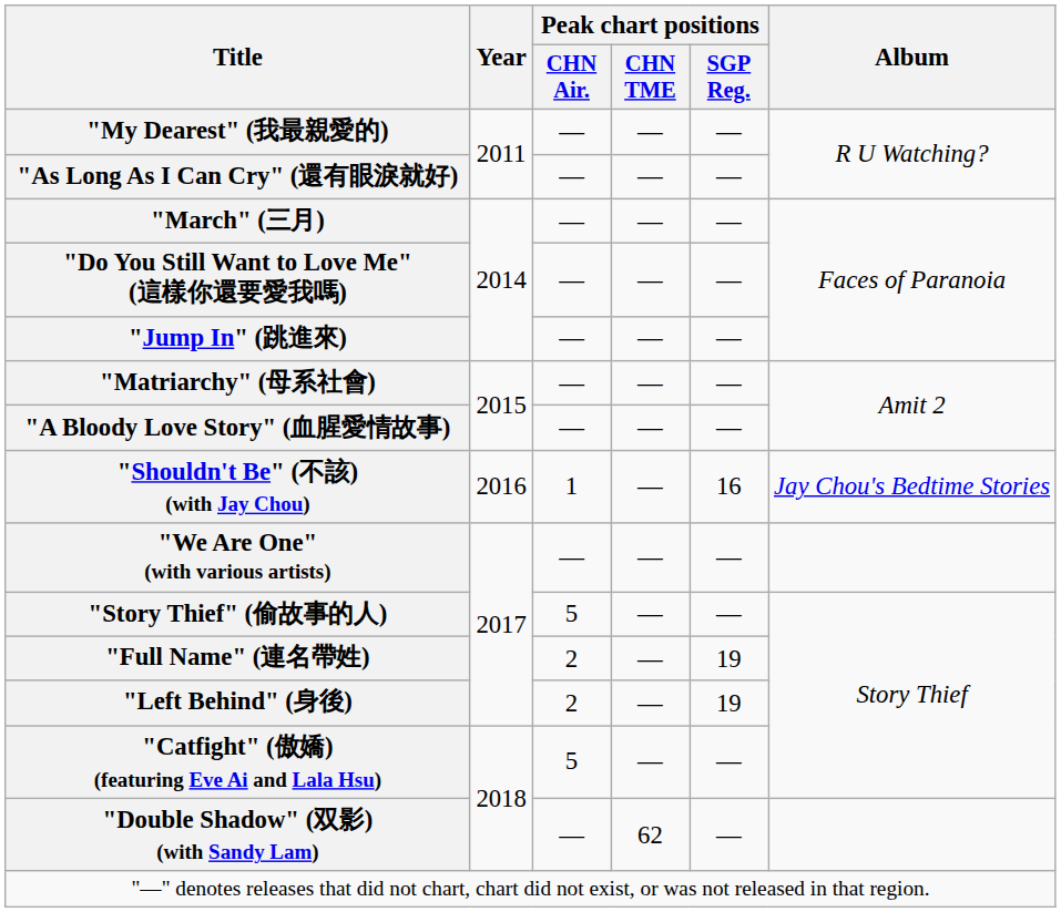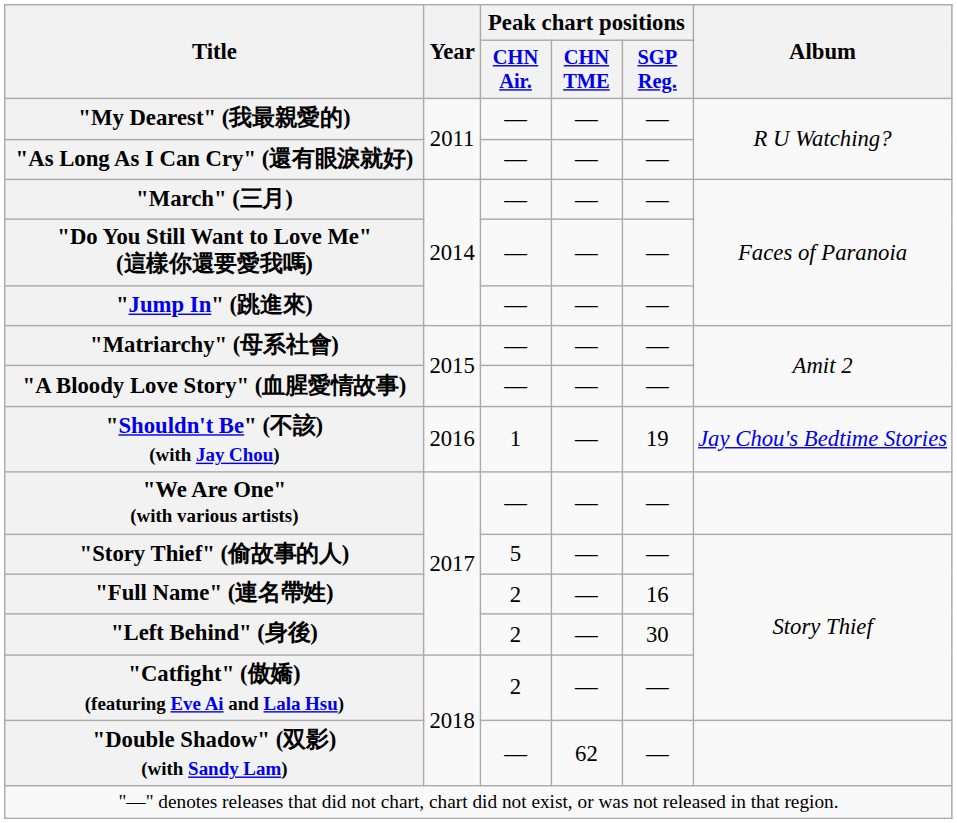"Shouldn't Be" (不該) (with Jay Chou) | Peak chart positions / SGP Reg.: 16 -> 19
"Full Name" (連名帶姓) | Peak chart positions / SGP Reg.: 19 -> 16
"Left Behind" (身後) | Peak chart positions / SGP Reg.: 19 -> 30
"Catfight" (傲嬌) (featuring Eve Ai and Lala Hsu) | Peak chart positions / CHN Air.: 5 -> 2
